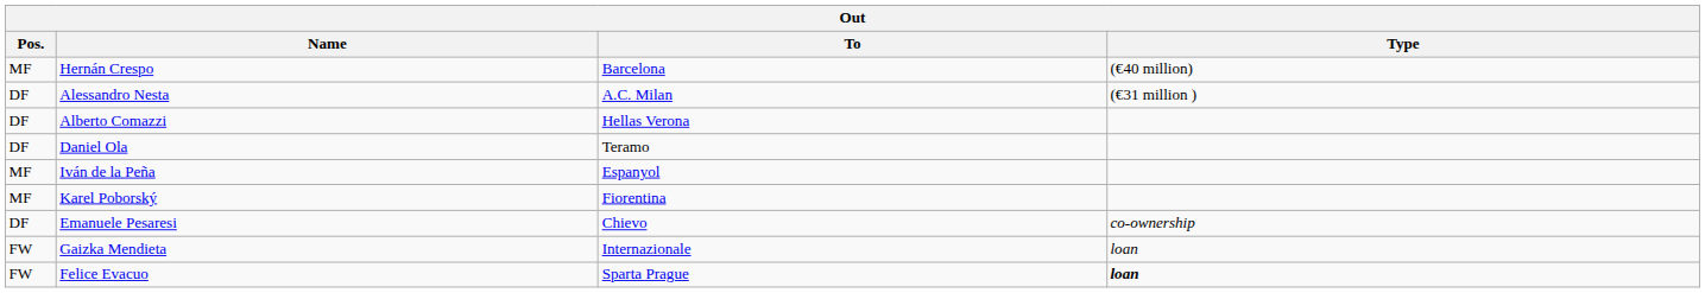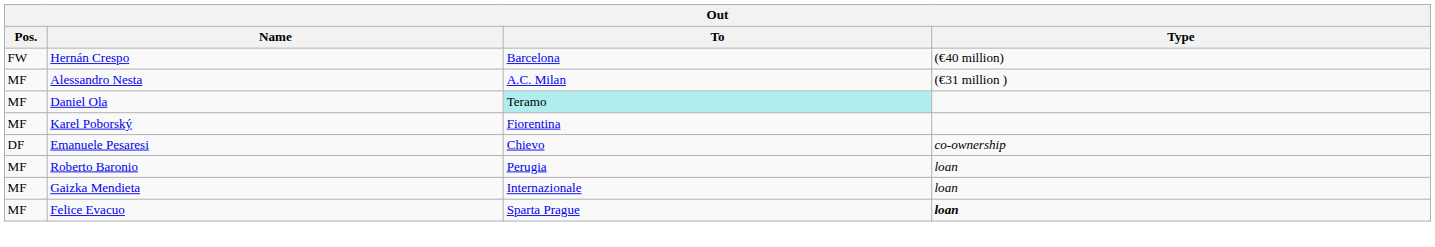Hernán Crespo | Pos.: MF -> FW
Alessandro Nesta | Pos.: DF -> MF
- row: DF | Alberto Comazzi | Hellas Verona
Daniel Ola | Pos.: DF -> MF
Daniel Ola | To: no background -> paleturquoise background
- row: MF | Iván de la Peña | Espanyol
+ row: MF | Roberto Baronio | Perugia | loan
Gaizka Mendieta | Pos.: FW -> MF
Felice Evacuo | Pos.: FW -> MF
